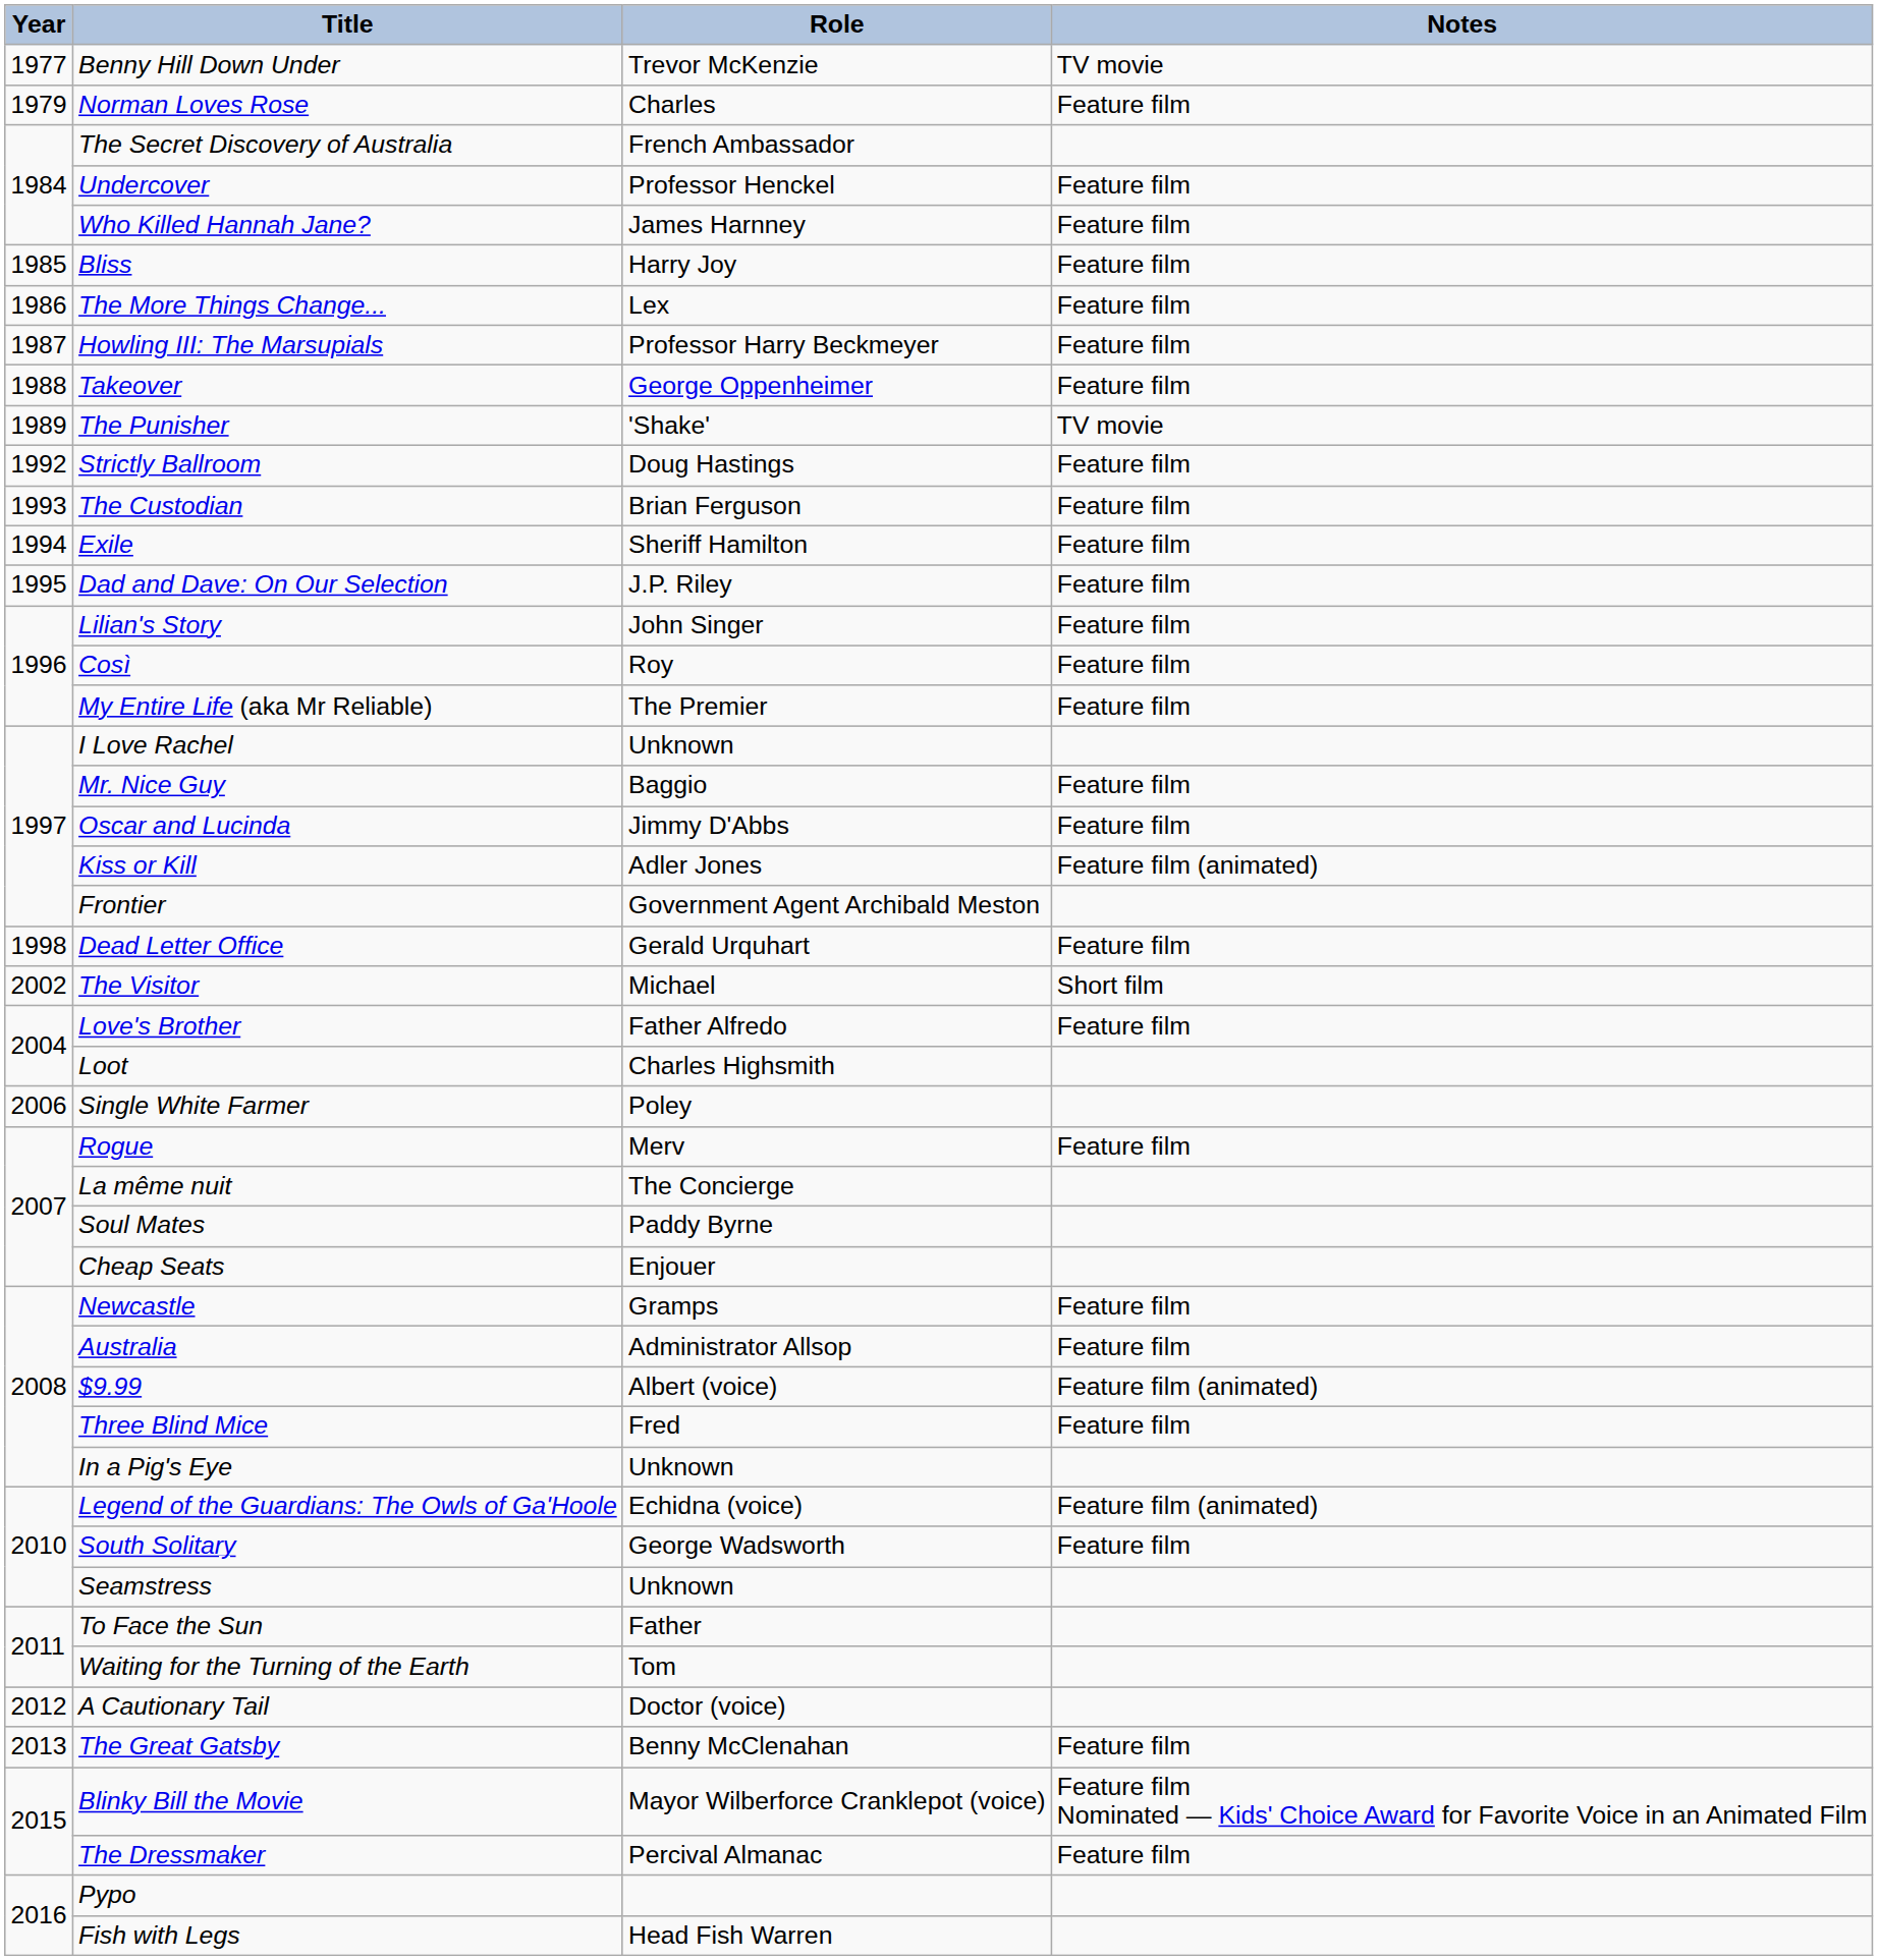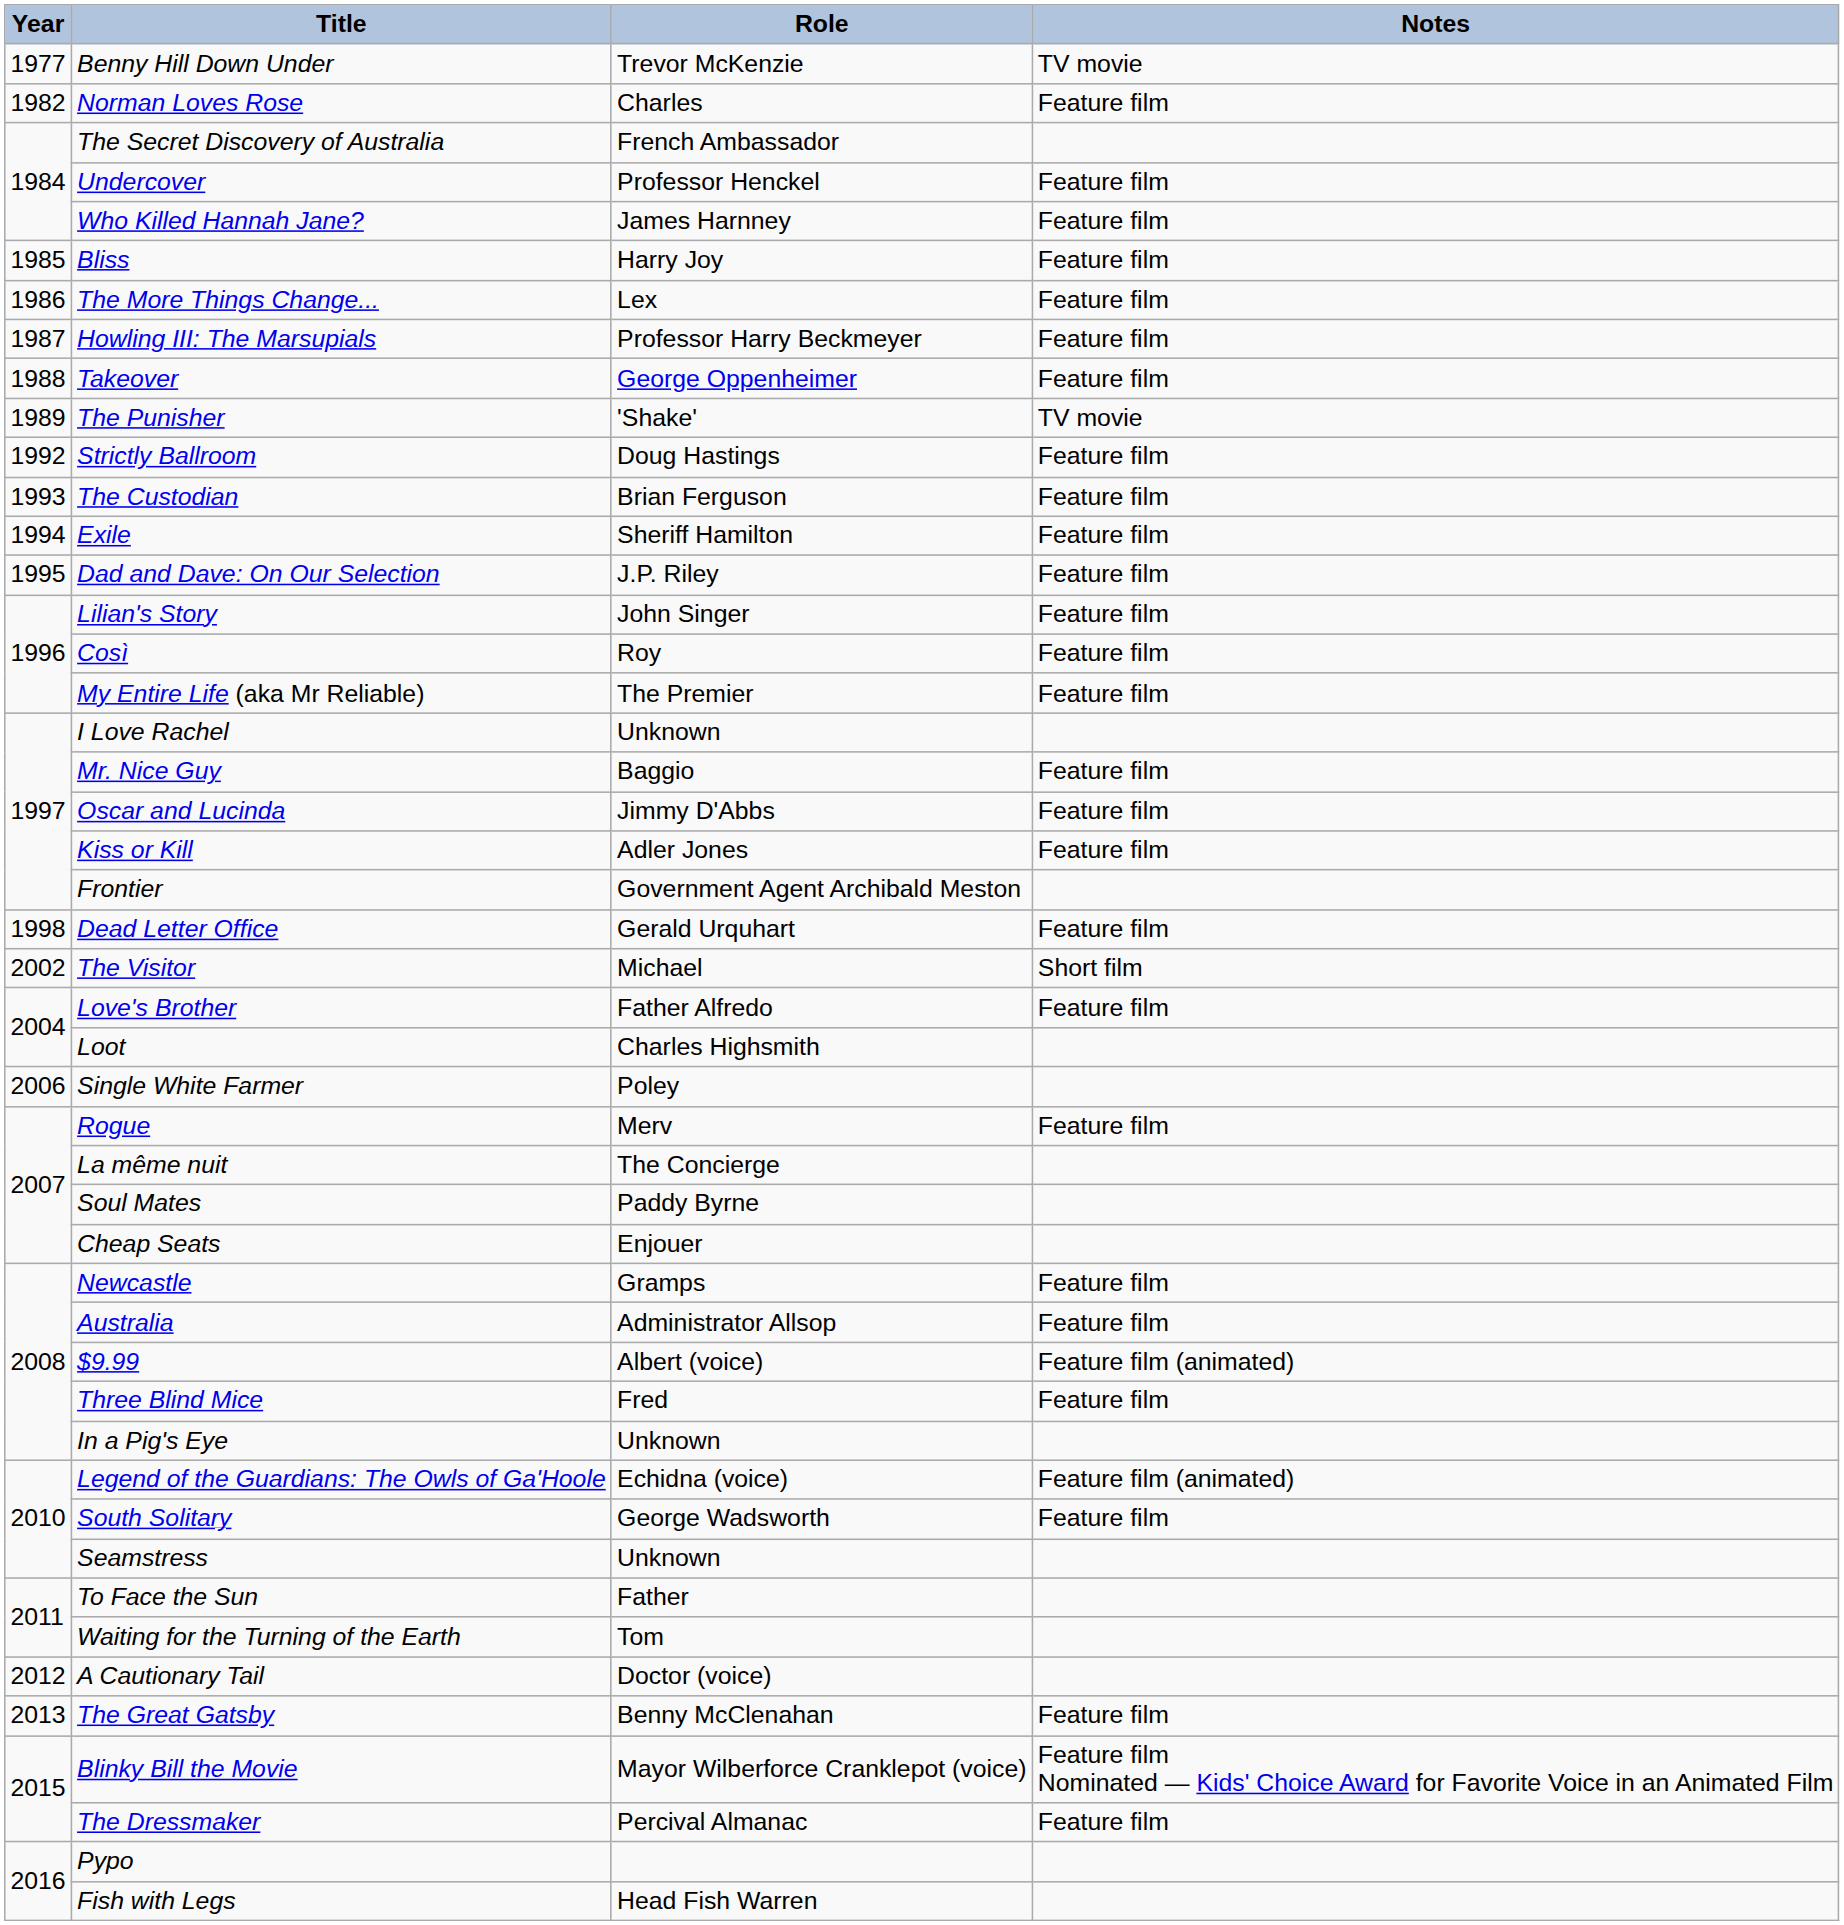Norman Loves Rose | Year: 1979 -> 1982
Kiss or Kill | Notes: Feature film (animated) -> Feature film
